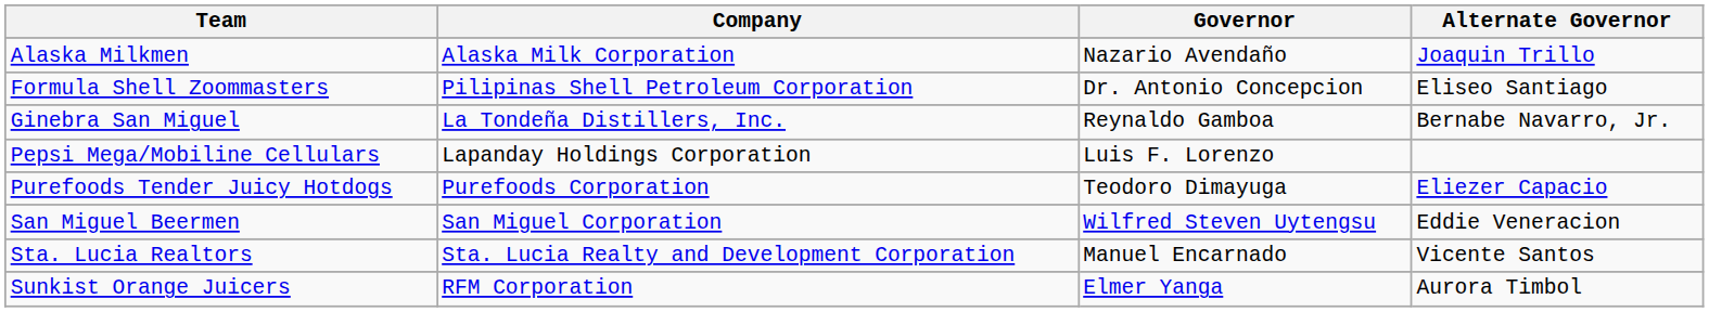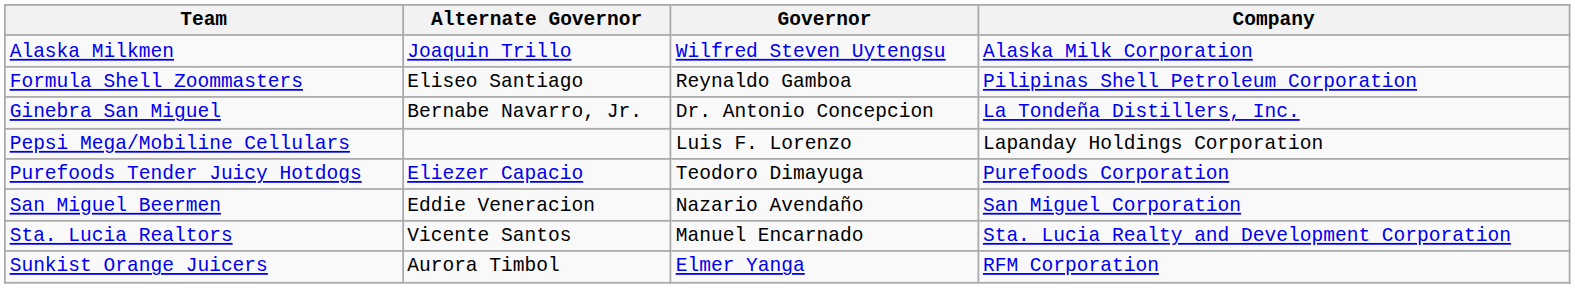columns swapped: Company <-> Alternate Governor
Alaska Milkmen | Governor: Nazario Avendaño -> Wilfred Steven Uytengsu
Formula Shell Zoommasters | Governor: Dr. Antonio Concepcion -> Reynaldo Gamboa
Ginebra San Miguel | Governor: Reynaldo Gamboa -> Dr. Antonio Concepcion
San Miguel Beermen | Governor: Wilfred Steven Uytengsu -> Nazario Avendaño
